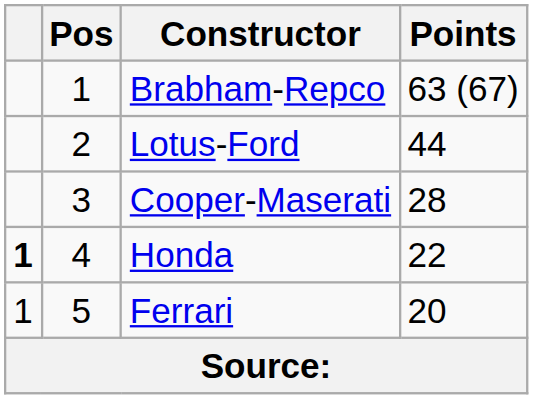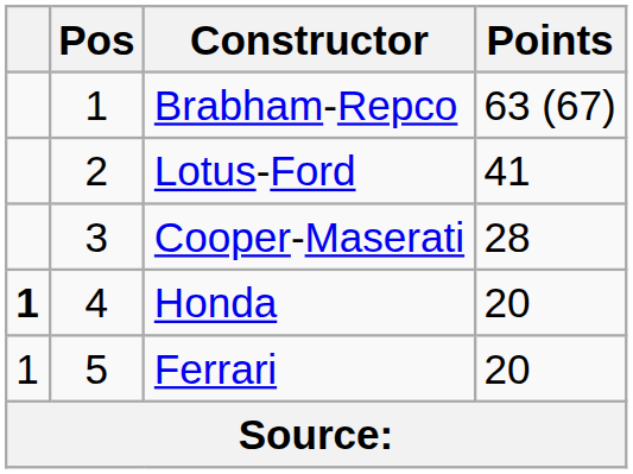Lotus-Ford | Points: 44 -> 41
Honda | Points: 22 -> 20
